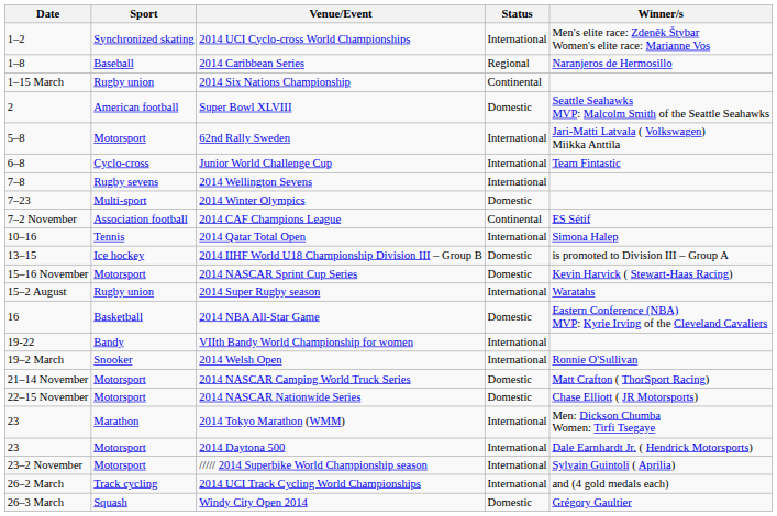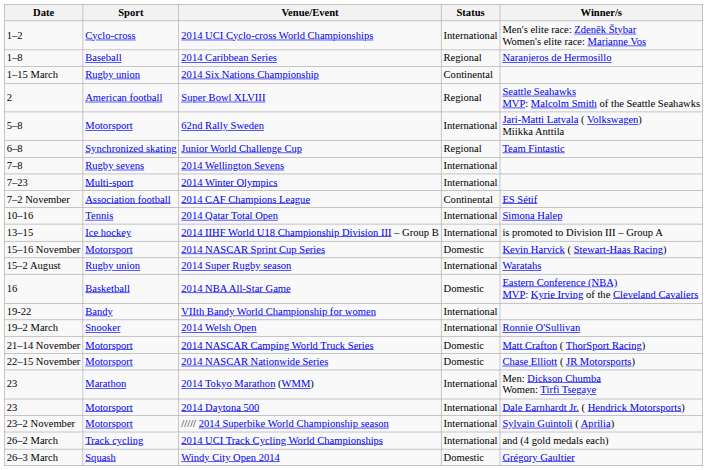2014 UCI Cyclo-cross World Championships | Sport: Synchronized skating -> Cyclo-cross
Super Bowl XLVIII | Status: Domestic -> Regional
Junior World Challenge Cup | Sport: Cyclo-cross -> Synchronized skating
Junior World Challenge Cup | Status: International -> Regional
2014 Winter Olympics | Status: Domestic -> International
2014 IIHF World U18 Championship Division III – Group B | Status: Domestic -> International
